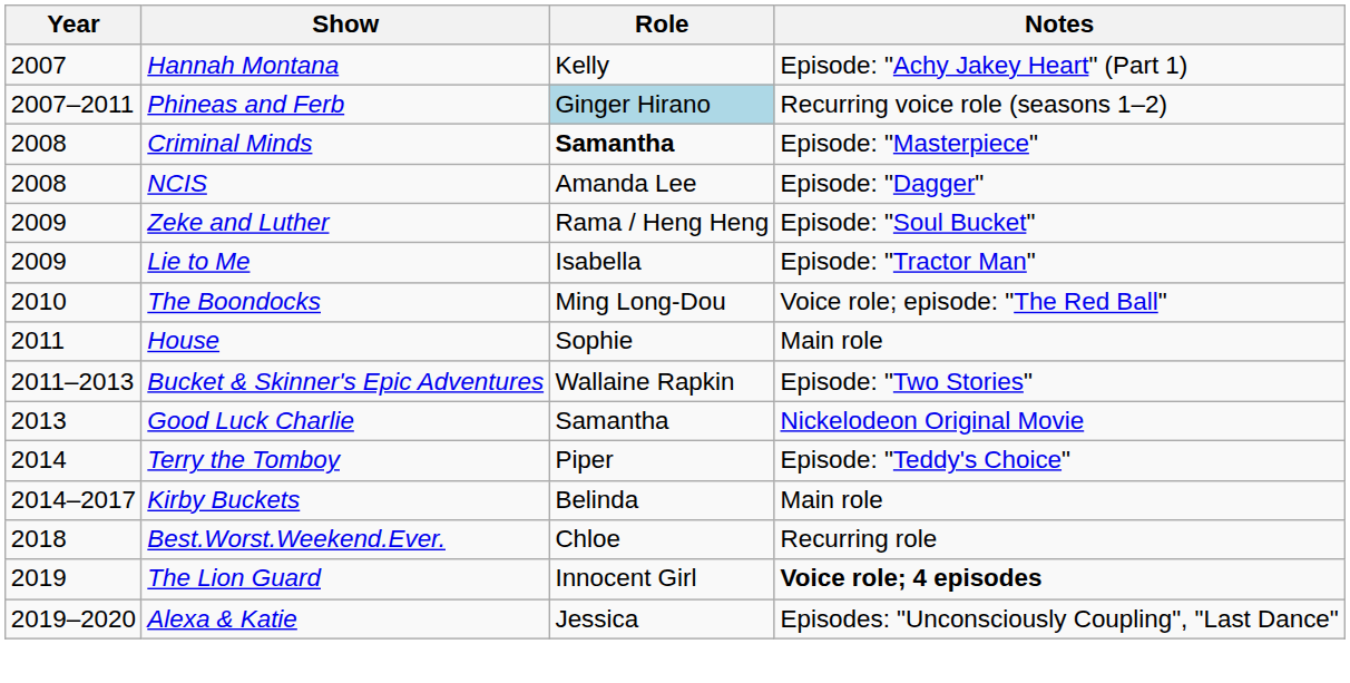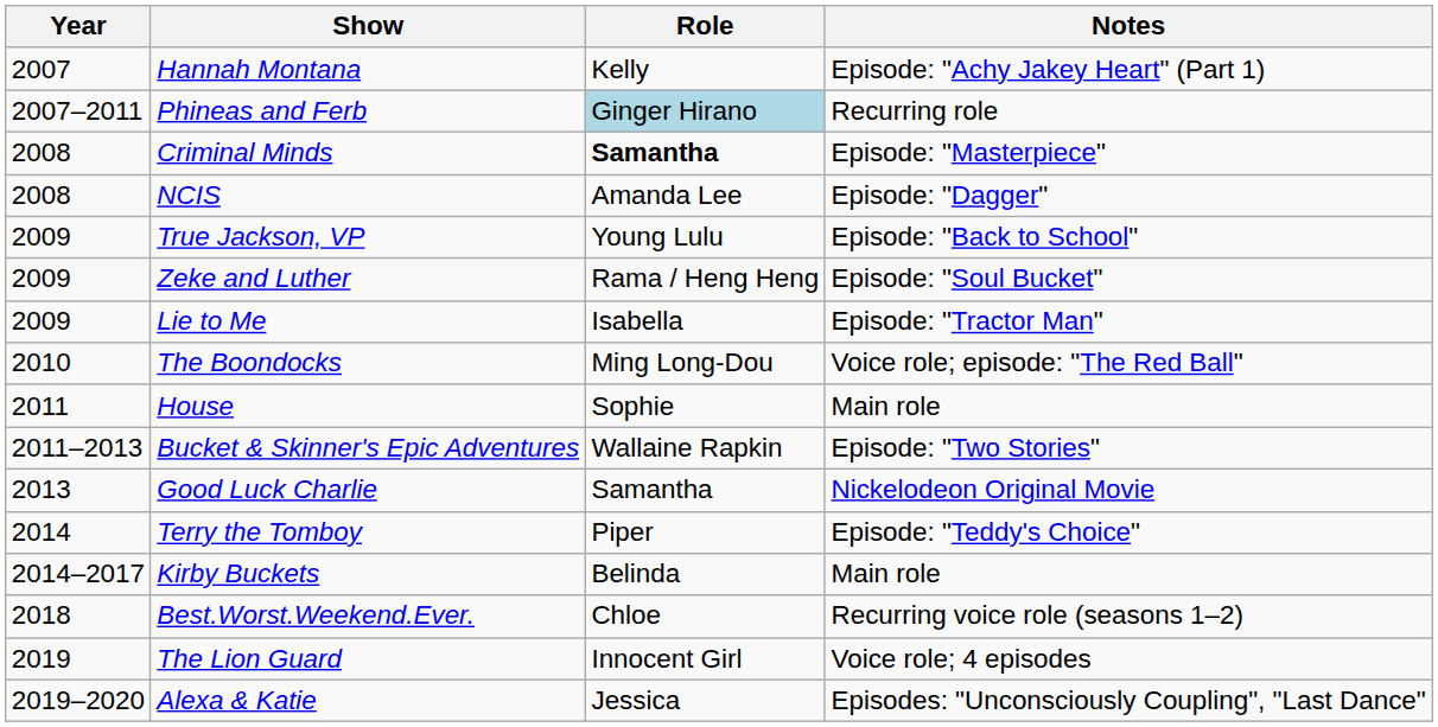Phineas and Ferb | Notes: Recurring voice role (seasons 1–2) -> Recurring role
+ row: 2009 | True Jackson, VP | Young Lulu | Episode: "Back to School"
Best.Worst.Weekend.Ever. | Notes: Recurring role -> Recurring voice role (seasons 1–2)
The Lion Guard | Notes: bold -> normal
